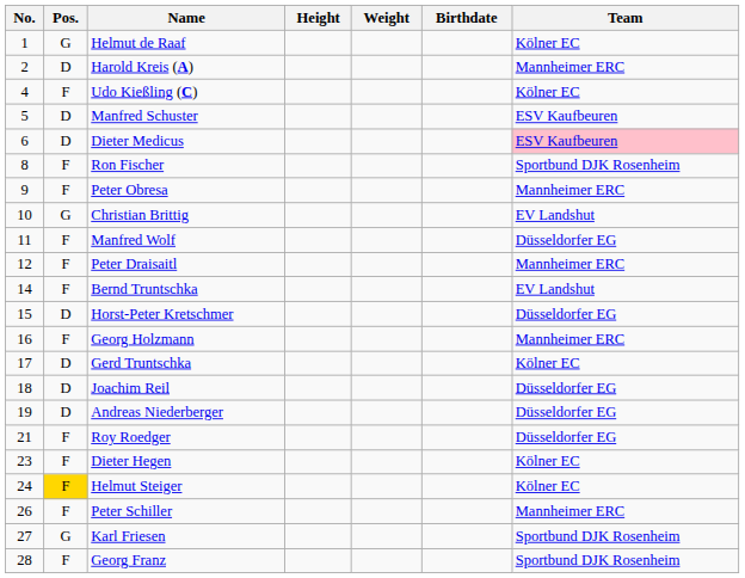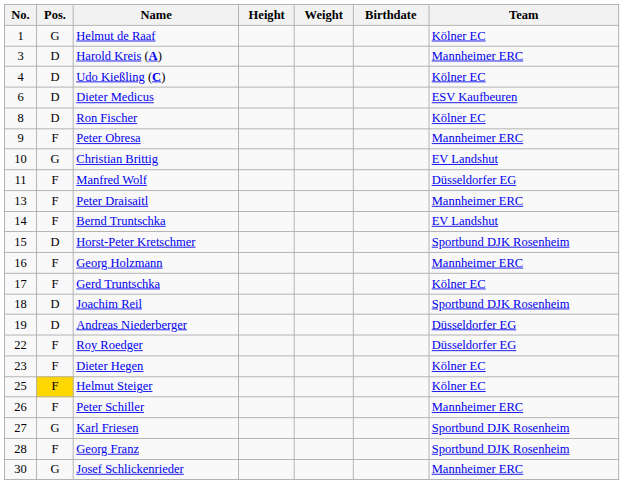Harold Kreis (A) | No.: 2 -> 3
Udo Kießling (C) | Pos.: F -> D
- row: 5 | D | Manfred Schuster | ESV Kaufbeuren
Dieter Medicus | Team: pink background -> no background
Ron Fischer | Pos.: F -> D
Ron Fischer | Team: Sportbund DJK Rosenheim -> Kölner EC
Peter Draisaitl | No.: 12 -> 13
Horst-Peter Kretschmer | Team: Düsseldorfer EG -> Sportbund DJK Rosenheim
Gerd Truntschka | Pos.: D -> F
Joachim Reil | Team: Düsseldorfer EG -> Sportbund DJK Rosenheim
Roy Roedger | No.: 21 -> 22
Helmut Steiger | No.: 24 -> 25
+ row: 30 | G | Josef Schlickenrieder | Mannheimer ERC
